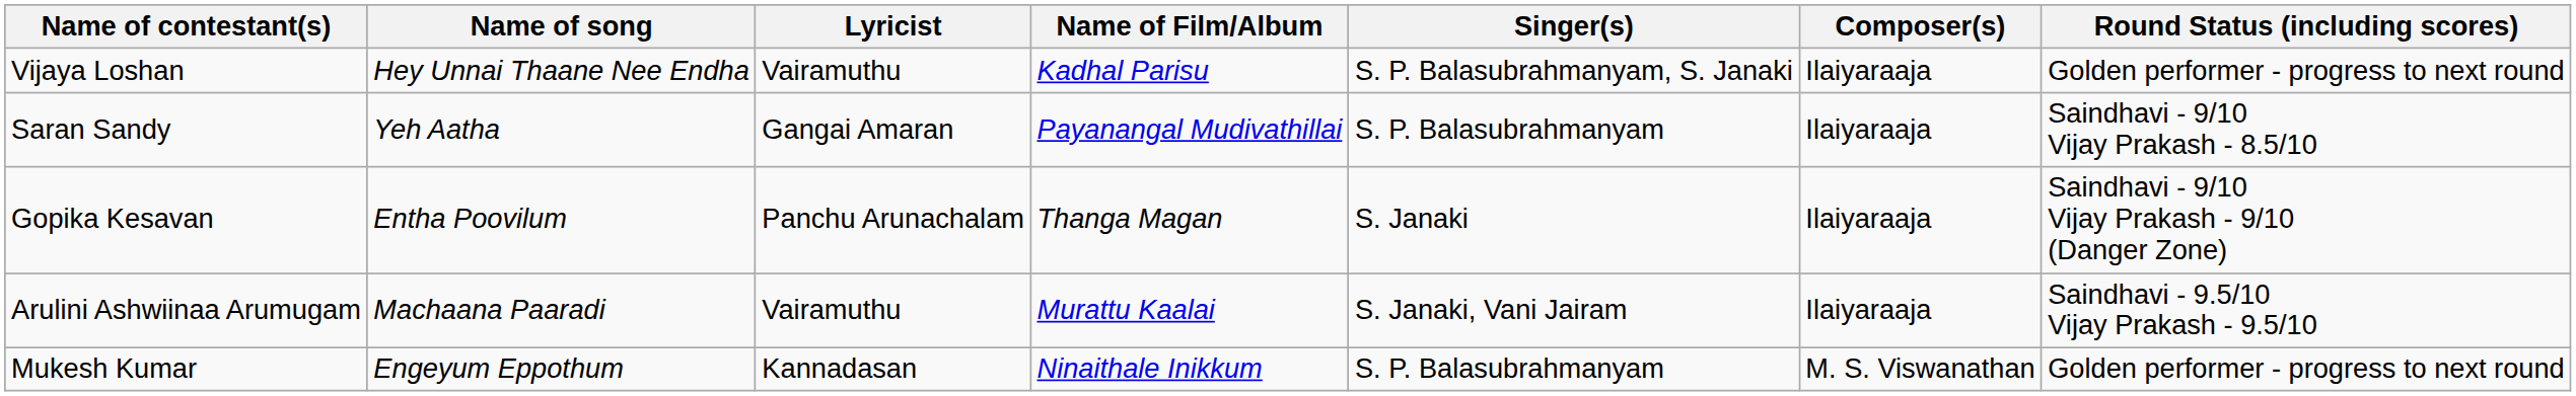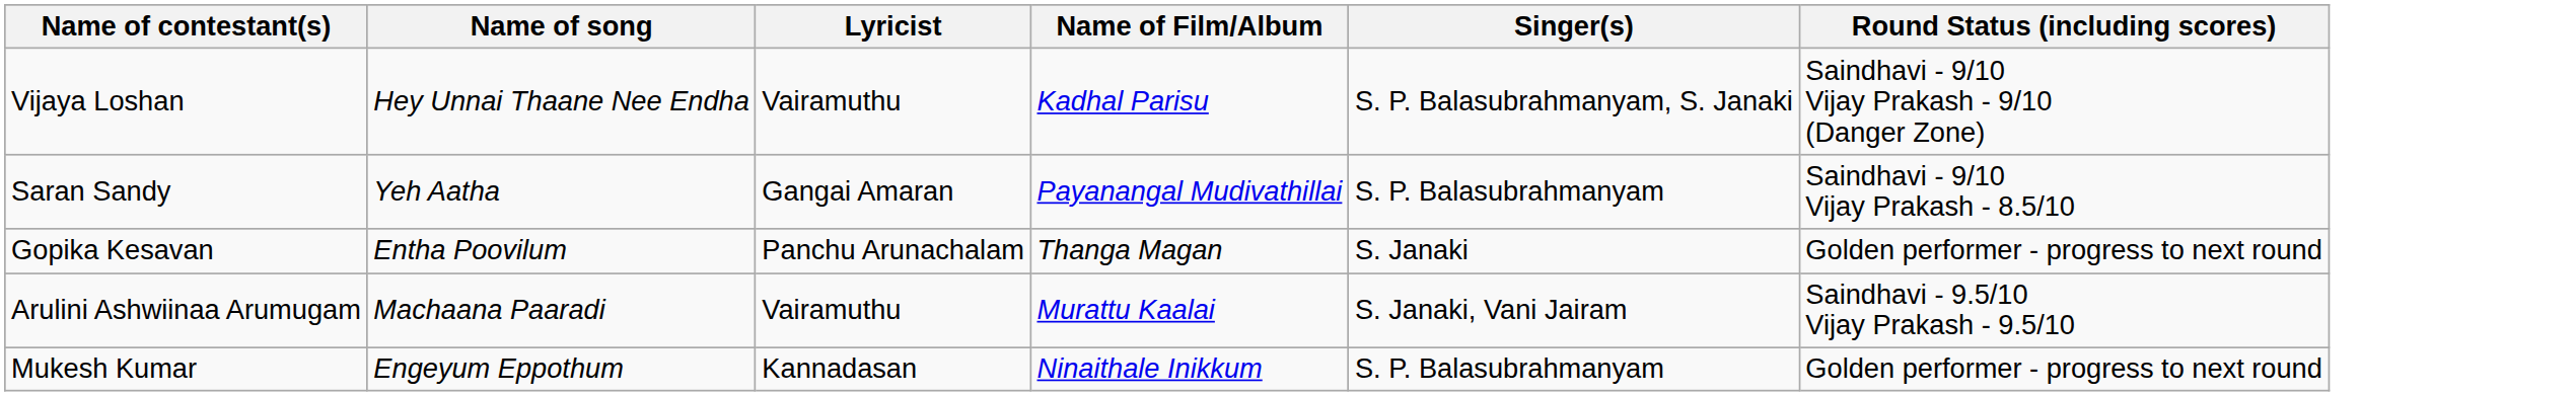- column: Composer(s) | Ilaiyaraaja | Ilaiyaraaja | Ilaiyaraaja | Ilaiyaraaja | M. S. Viswanathan
Vijaya Loshan | Round Status (including scores): Golden performer - progress to next round -> Saindhavi - 9/10 Vijay Prakash - 9/10 (Danger Zone)
Gopika Kesavan | Round Status (including scores): Saindhavi - 9/10 Vijay Prakash - 9/10 (Danger Zone) -> Golden performer - progress to next round
